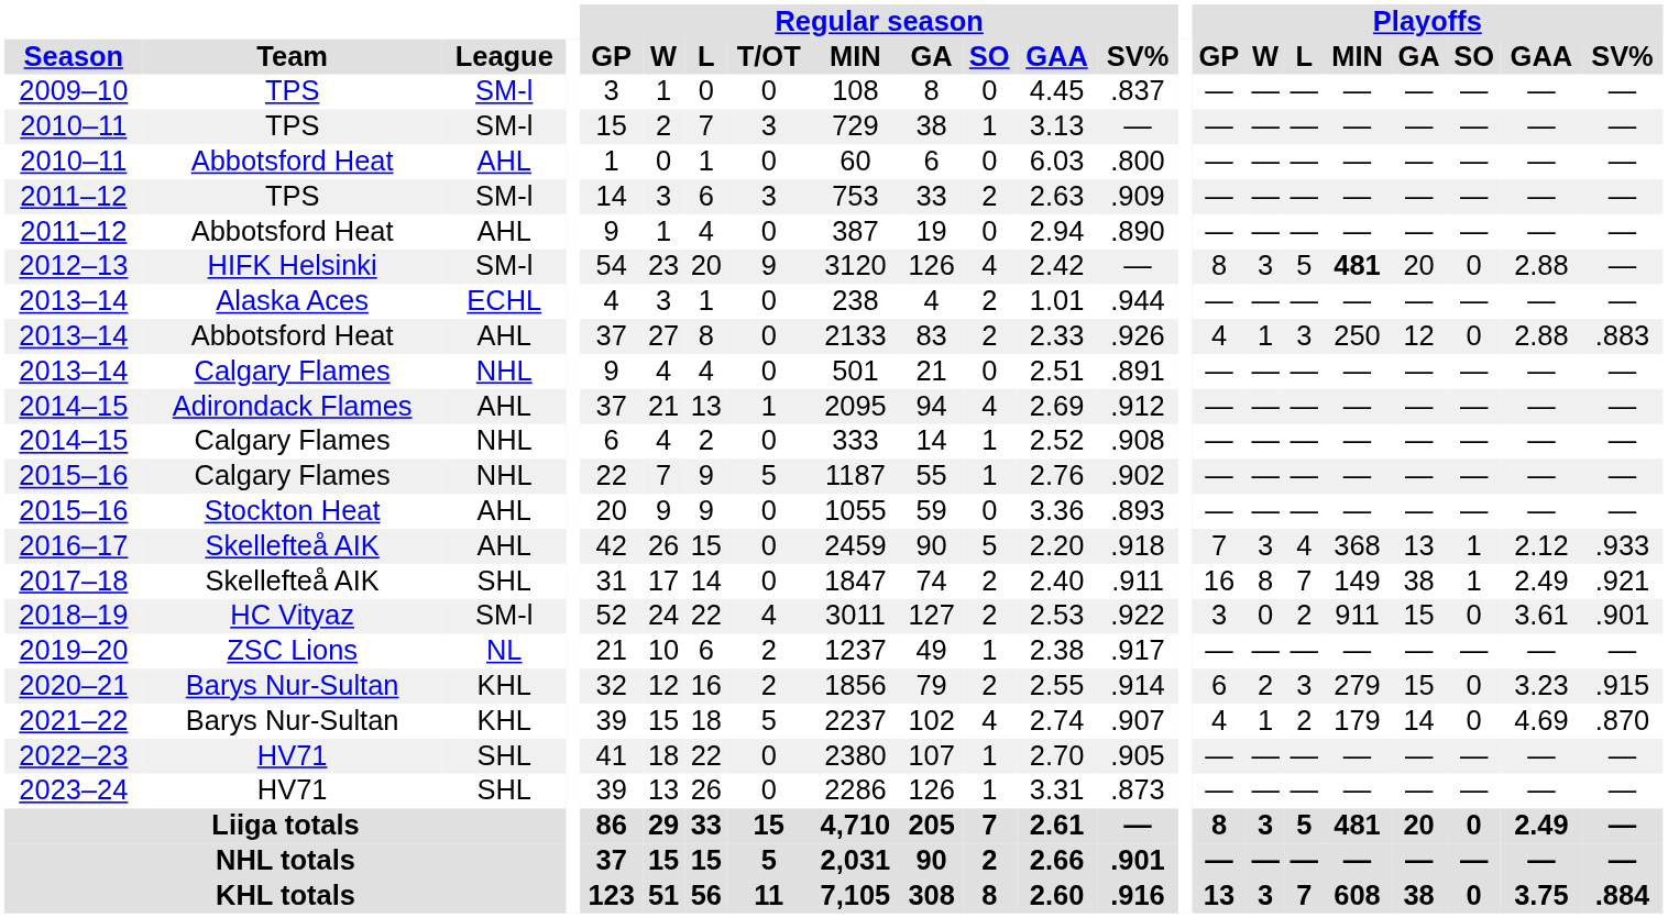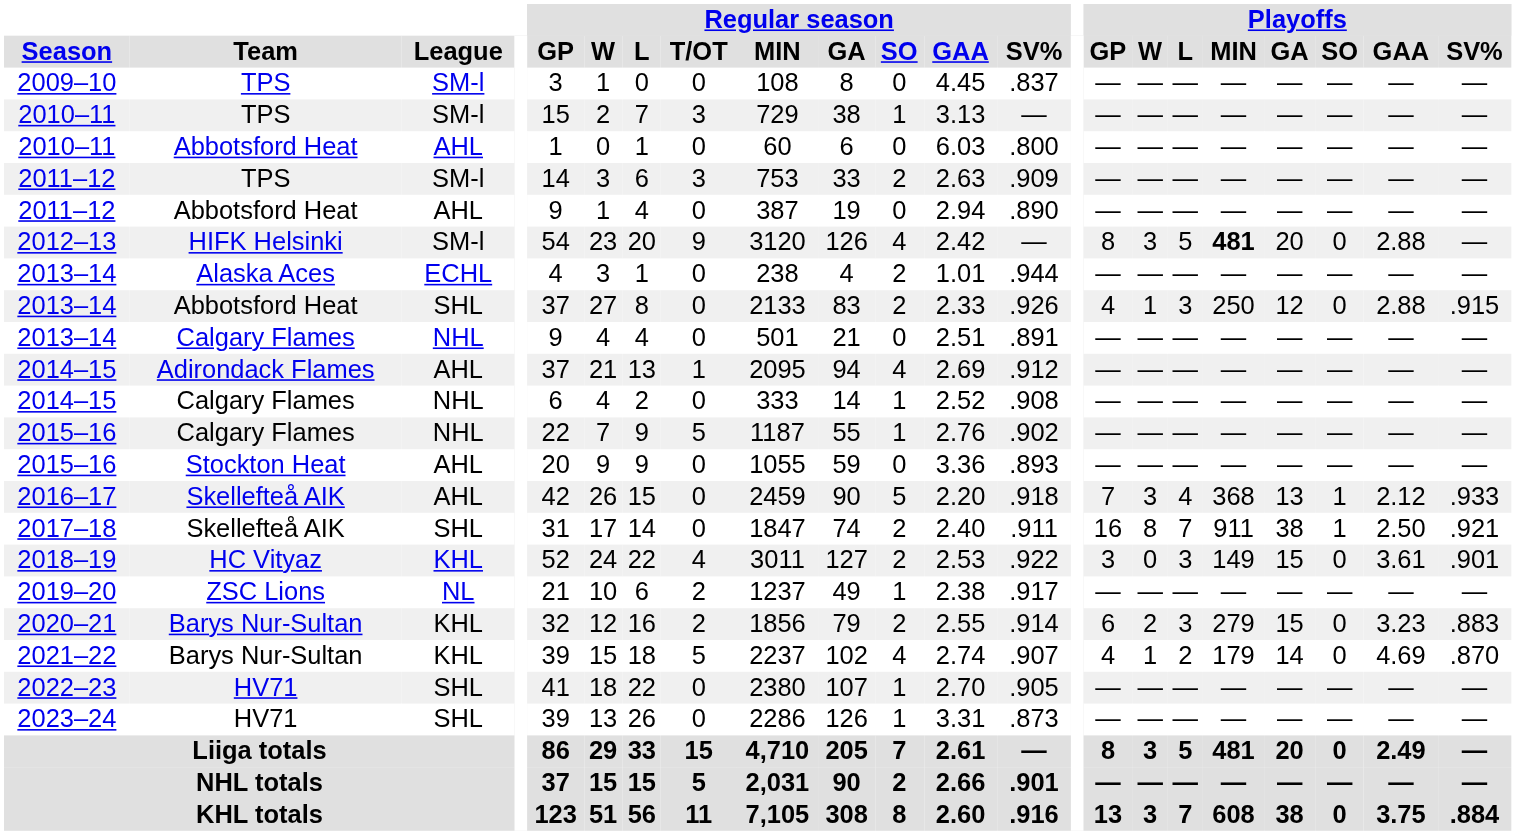2013–14 / Abbotsford Heat | League: AHL -> SHL
2013–14 / Abbotsford Heat | Playoffs / SV%: .883 -> .915
2017–18 | Playoffs / MIN: 149 -> 911
2017–18 | Playoffs / GAA: 2.49 -> 2.50
2018–19 | League: SM-l -> KHL
2018–19 | Playoffs / L: 2 -> 3
2018–19 | Playoffs / MIN: 911 -> 149
2020–21 | Playoffs / SV%: .915 -> .883
